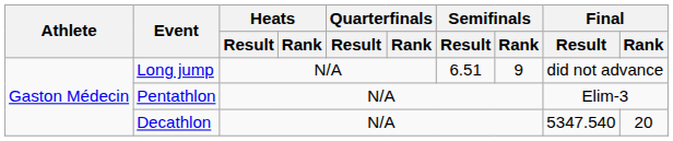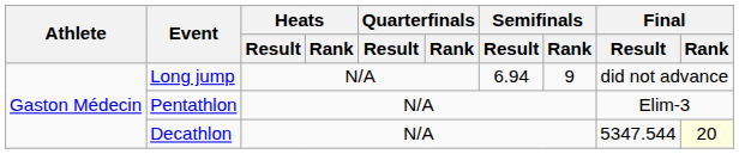Long jump | Semifinals / Result: 6.51 -> 6.94
Decathlon | Final / Result: 5347.540 -> 5347.544
Decathlon | Final / Rank: no background -> lightyellow background
